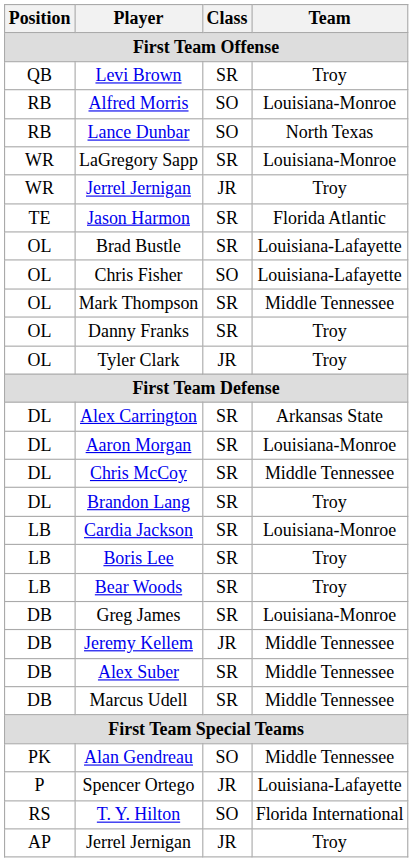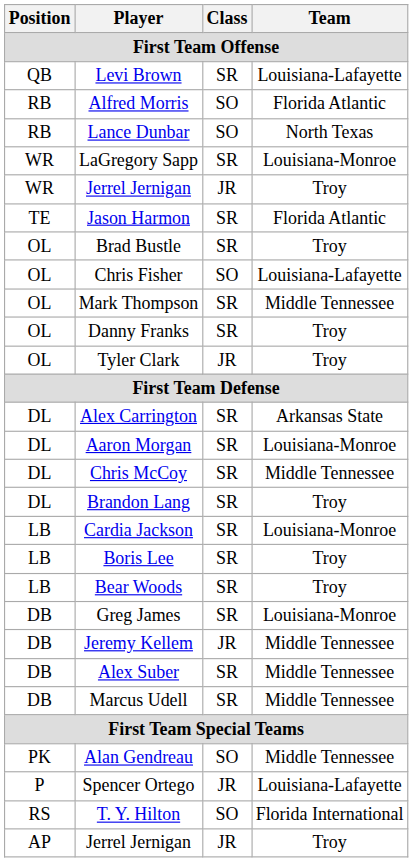Levi Brown | Team: Troy -> Louisiana-Lafayette
Alfred Morris | Team: Louisiana-Monroe -> Florida Atlantic
Brad Bustle | Team: Louisiana-Lafayette -> Troy
